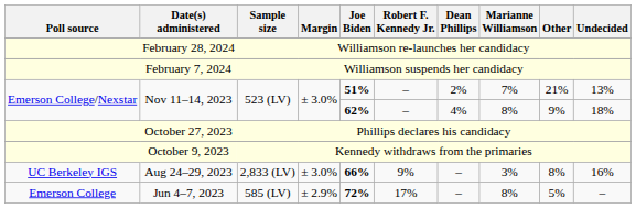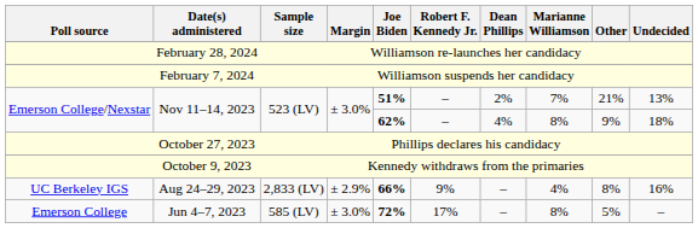Aug 24–29, 2023 | Margin: ± 3.0% -> ± 2.9%
Aug 24–29, 2023 | Marianne Williamson: 3% -> 4%
Jun 4–7, 2023 | Margin: ± 2.9% -> ± 3.0%
